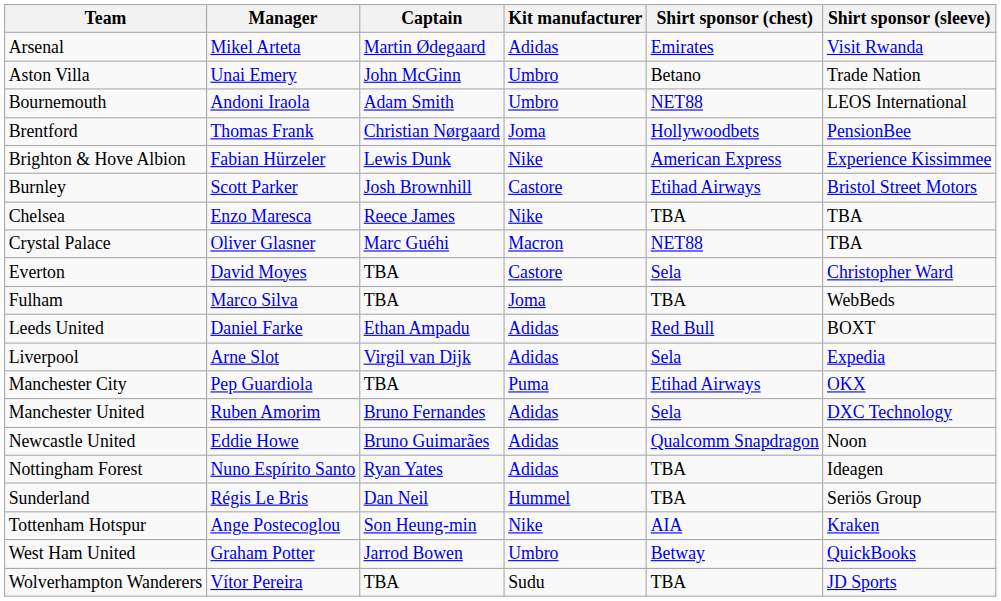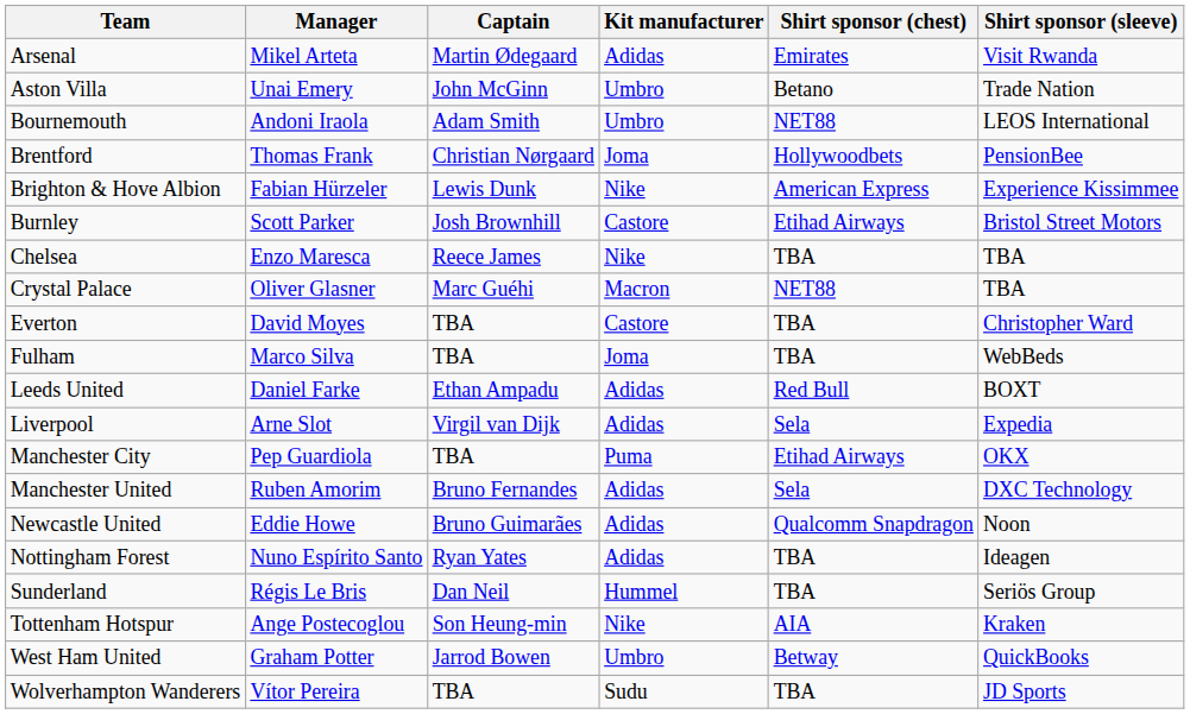Everton | Shirt sponsor (chest): Sela -> TBA
